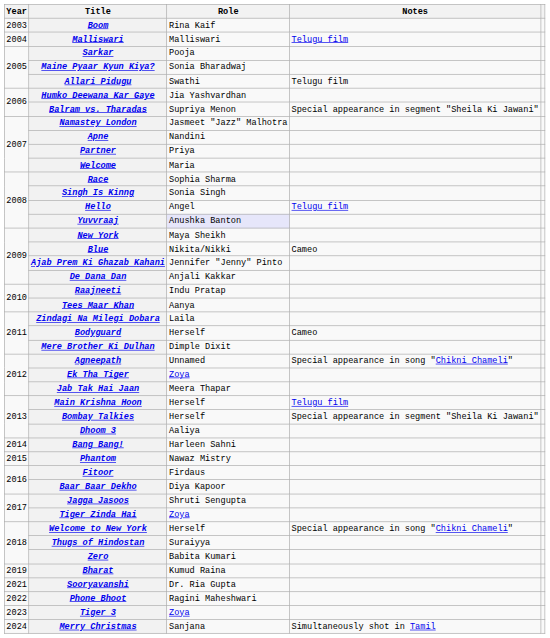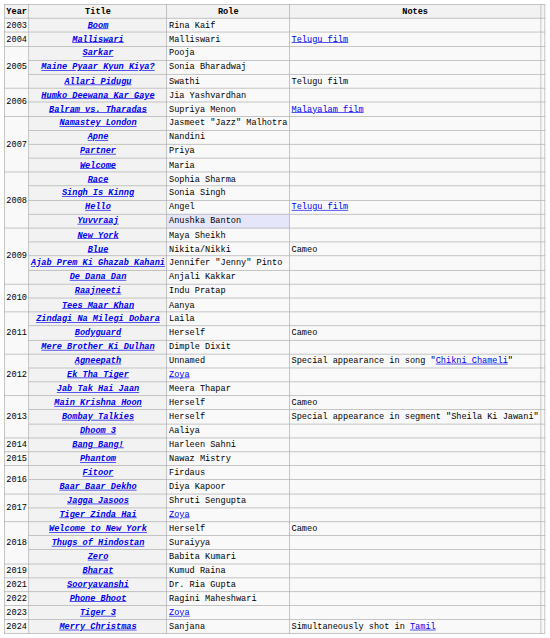Balram vs. Tharadas | Notes: Special appearance in segment "Sheila Ki Jawani" -> Malayalam film
Main Krishna Hoon | Notes: Telugu film -> Cameo
Welcome to New York | Notes: Special appearance in song "Chikni Chameli" -> Cameo
